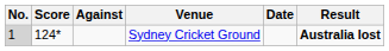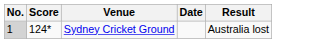- column: Against
Sydney Cricket Ground | Result: bold -> normal
